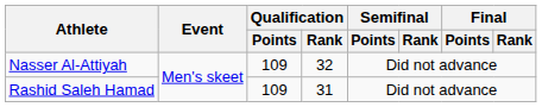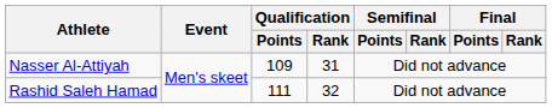Nasser Al-Attiyah | Qualification / Rank: 32 -> 31
Rashid Saleh Hamad | Qualification / Points: 109 -> 111
Rashid Saleh Hamad | Qualification / Rank: 31 -> 32
